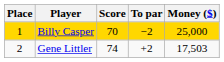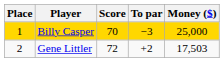Billy Casper | To par: −2 -> −3
Gene Littler | Score: 74 -> 72
